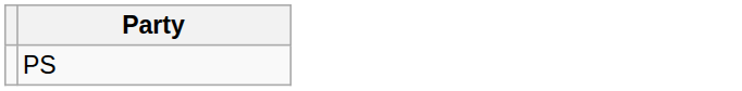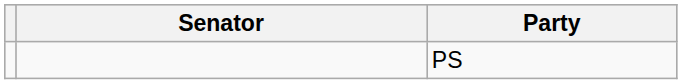+ column: Senator
